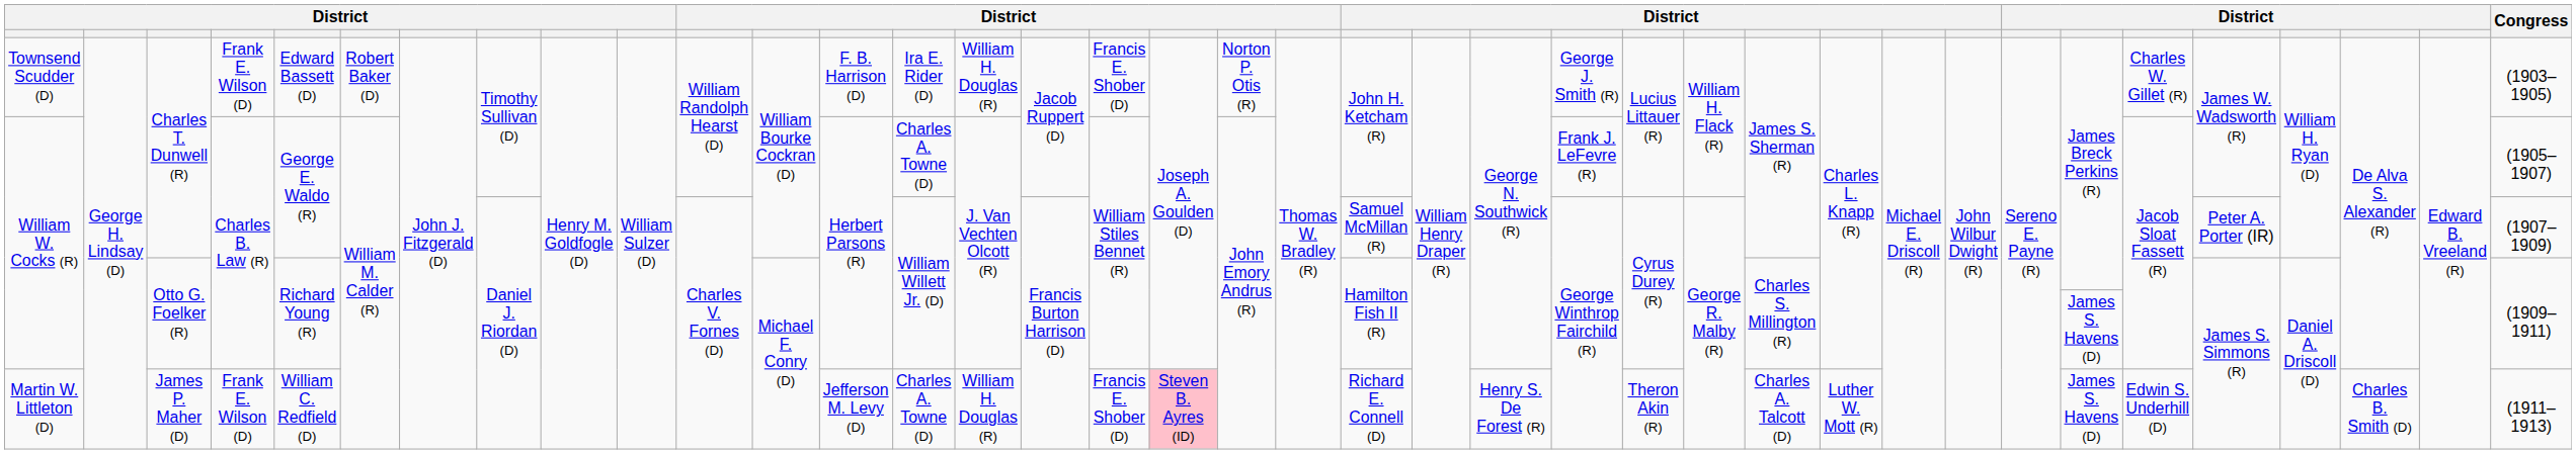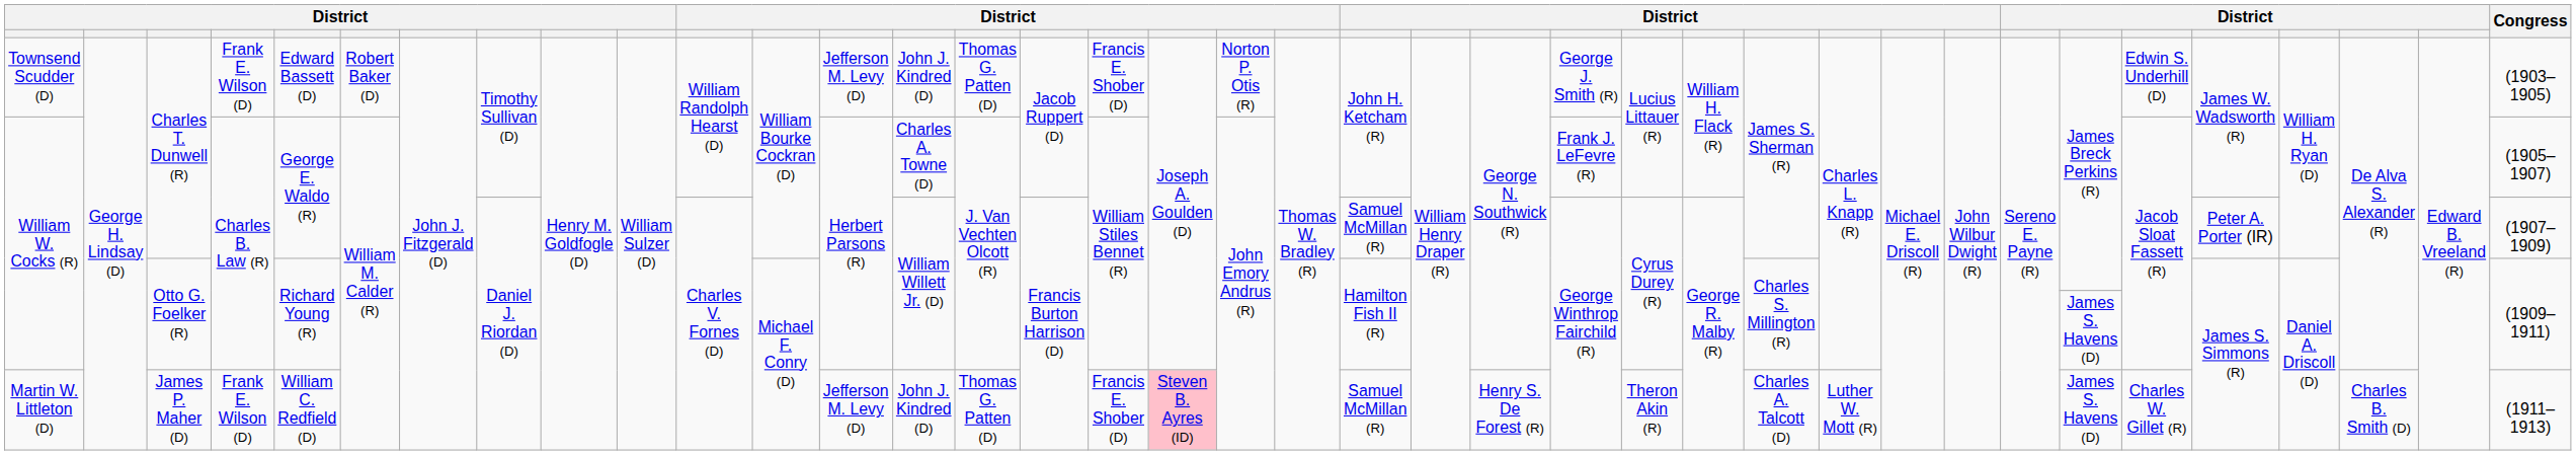Townsend Scudder (D) | column 13: F. B. Harrison (D) -> Jefferson M. Levy (D)
Townsend Scudder (D) | column 14: Ira E. Rider (D) -> John J. Kindred (D)
Townsend Scudder (D) | column 15: William H. Douglas (R) -> Thomas G. Patten (D)
Townsend Scudder (D) | column 33: Charles W. Gillet (R) -> Edwin S. Underhill (D)
Martin W. Littleton (D) | column 14: Charles A. Towne (D) -> John J. Kindred (D)
Martin W. Littleton (D) | column 15: William H. Douglas (R) -> Thomas G. Patten (D)
Martin W. Littleton (D) | column 21: Richard E. Connell (D) -> Samuel McMillan (R)
Martin W. Littleton (D) | column 33: Edwin S. Underhill (D) -> Charles W. Gillet (R)
